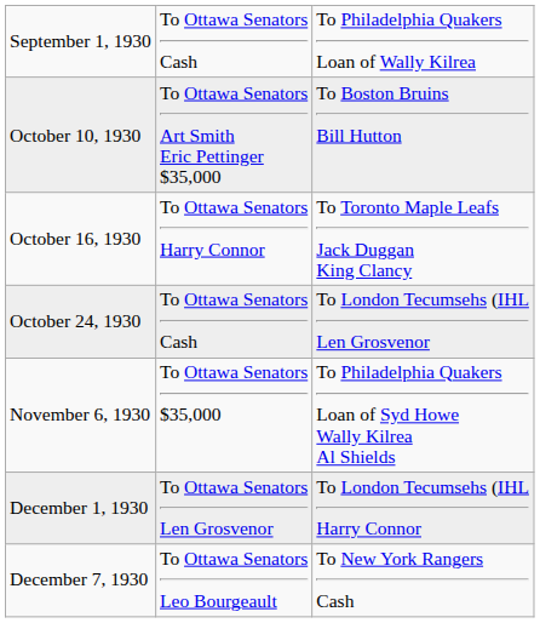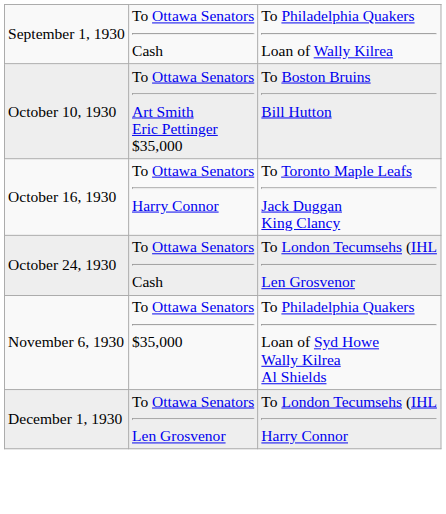- row: December 7, 1930 | To Ottawa Senators Leo Bourgeault | To New York Rangers Cash
